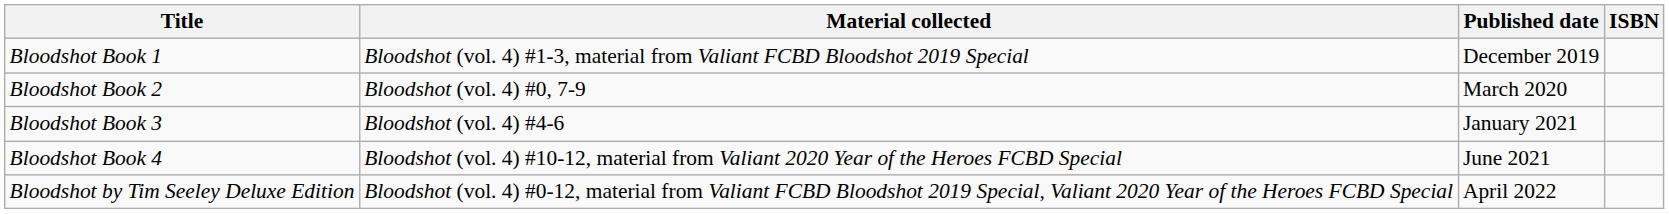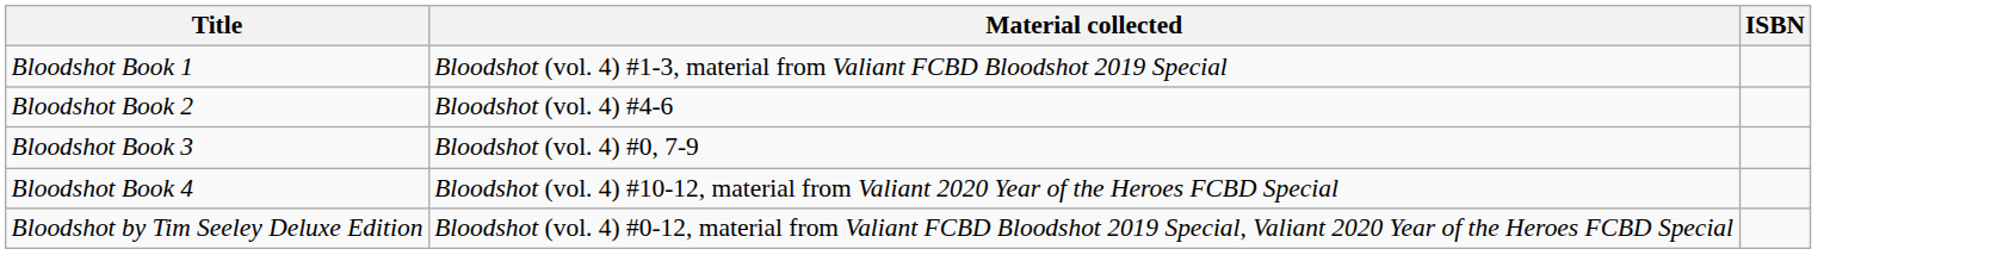- column: Published date | December 2019 | March 2020 | January 2021 | June 2021 | April 2022
Bloodshot Book 2 | Material collected: Bloodshot (vol. 4) #0, 7-9 -> Bloodshot (vol. 4) #4-6
Bloodshot Book 3 | Material collected: Bloodshot (vol. 4) #4-6 -> Bloodshot (vol. 4) #0, 7-9
